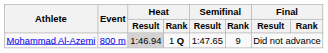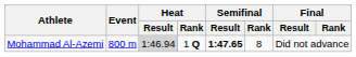Mohammad Al-Azemi | Semifinal / Result: normal -> bold
Mohammad Al-Azemi | Semifinal / Rank: 9 -> 8
